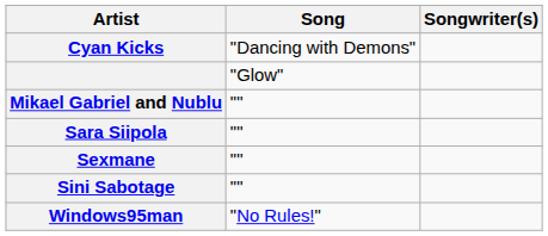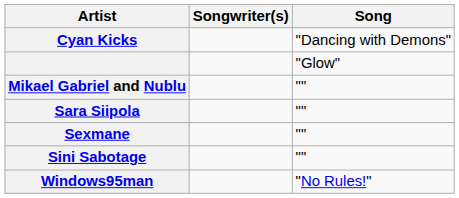columns swapped: Song <-> Songwriter(s)
